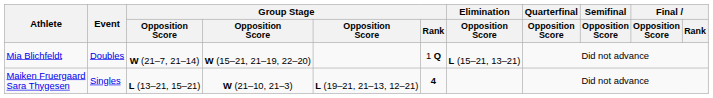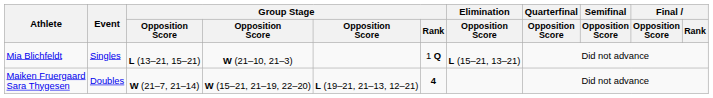Mia Blichfeldt | Event: Doubles -> Singles
Mia Blichfeldt | column 3: W (21–7, 21–14) -> L (13–21, 15–21)
Mia Blichfeldt | column 4: W (15–21, 21–19, 22–20) -> W (21–10, 21–3)
Maiken Fruergaard Sara Thygesen | Event: Singles -> Doubles
Maiken Fruergaard Sara Thygesen | column 3: L (13–21, 15–21) -> W (21–7, 21–14)
Maiken Fruergaard Sara Thygesen | column 4: W (21–10, 21–3) -> W (15–21, 21–19, 22–20)
